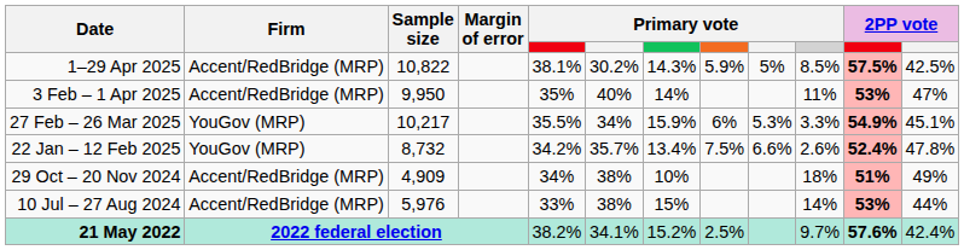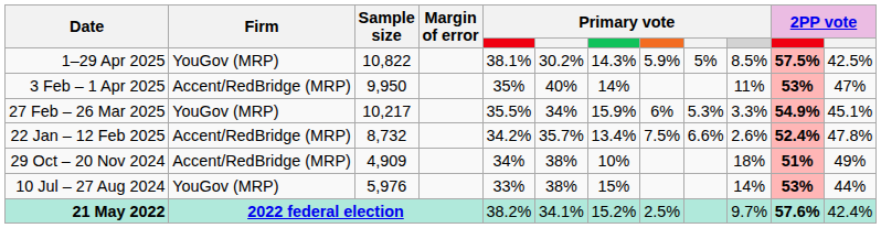1–29 Apr 2025 | Firm: Accent/RedBridge (MRP) -> YouGov (MRP)
22 Jan – 12 Feb 2025 | Firm: YouGov (MRP) -> Accent/RedBridge (MRP)
10 Jul – 27 Aug 2024 | Firm: Accent/RedBridge (MRP) -> YouGov (MRP)
